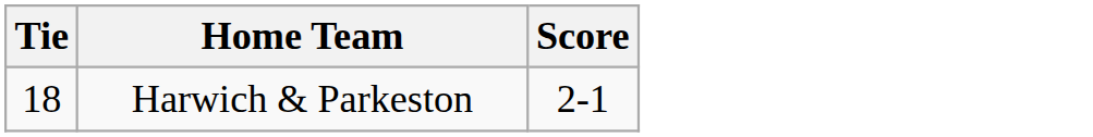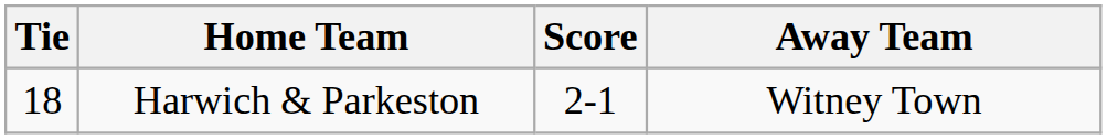+ column: Away Team | Witney Town
